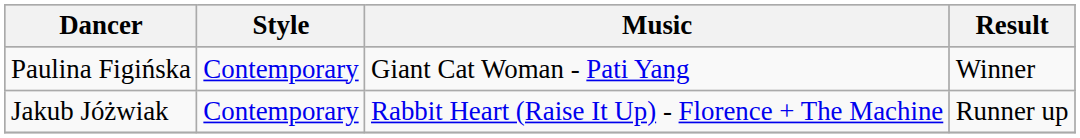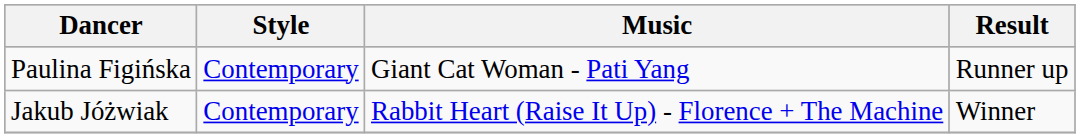Paulina Figińska | Result: Winner -> Runner up
Jakub Jóżwiak | Result: Runner up -> Winner
